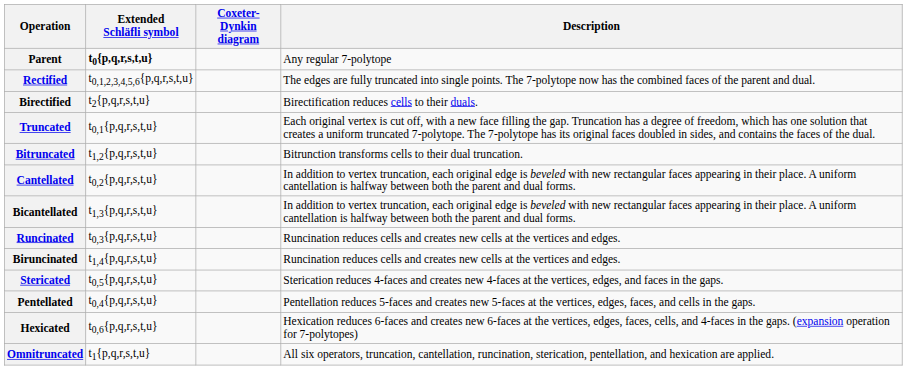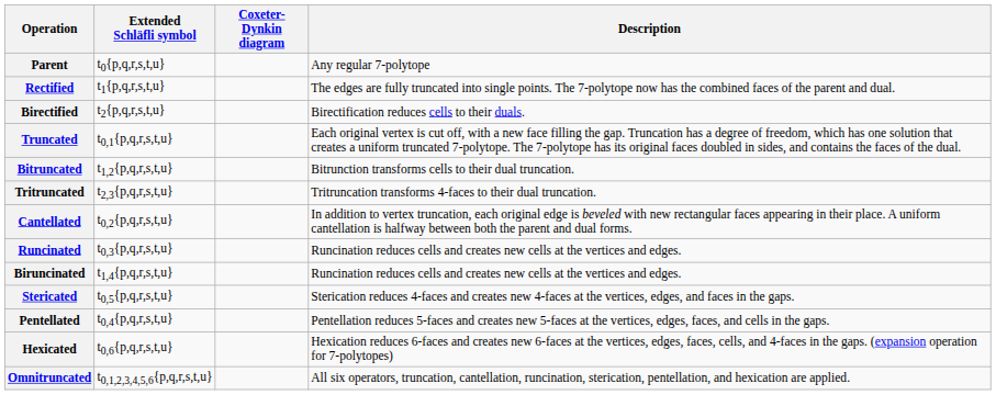Parent | Extended Schläfli symbol: bold -> normal
Rectified | Extended Schläfli symbol: t0,1,2,3,4,5,6{p,q,r,s,t,u} -> t1{p,q,r,s,t,u}
+ row: Tritruncated | t2,3{p,q,r,s,t,u} | Tritruncation transforms 4-faces to their dual truncation.
- row: Bicantellated | t1,3{p,q,r,s,t,u} | In addition to vertex truncation, each original edge is beveled with new rectangular faces appearing in their place. A uniform cantellation is halfway between both the parent and dual forms.
Omnitruncated | Extended Schläfli symbol: t1{p,q,r,s,t,u} -> t0,1,2,3,4,5,6{p,q,r,s,t,u}
